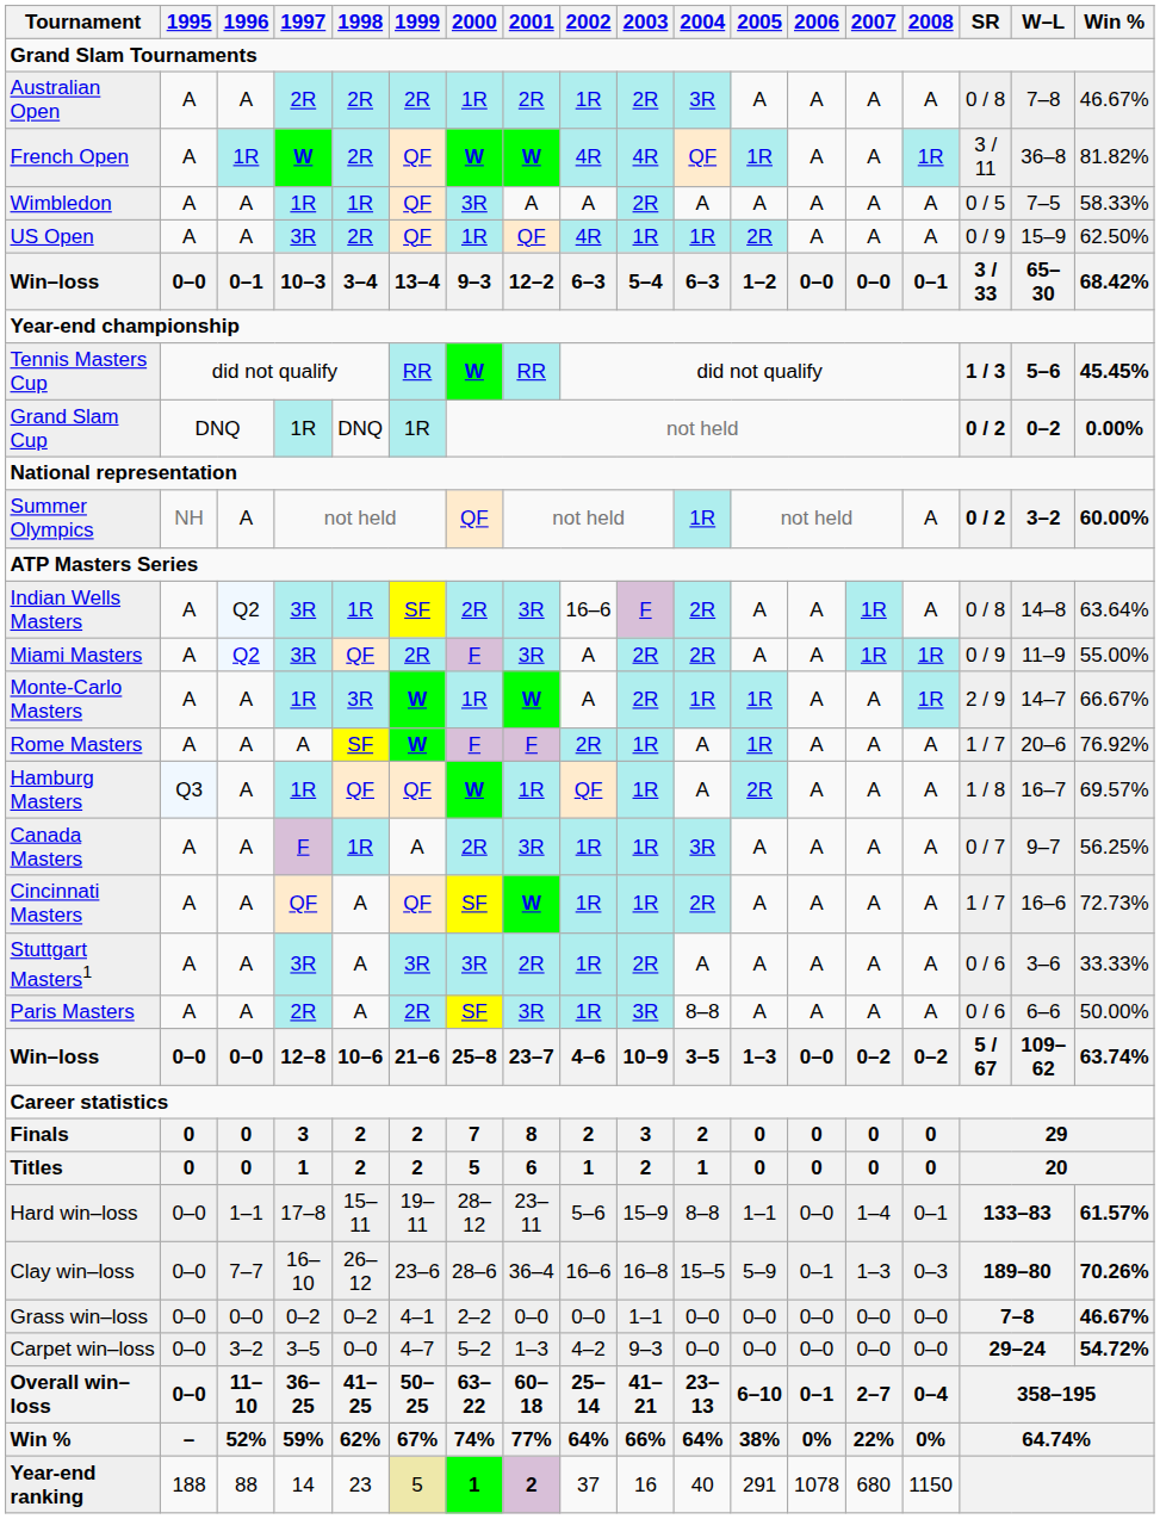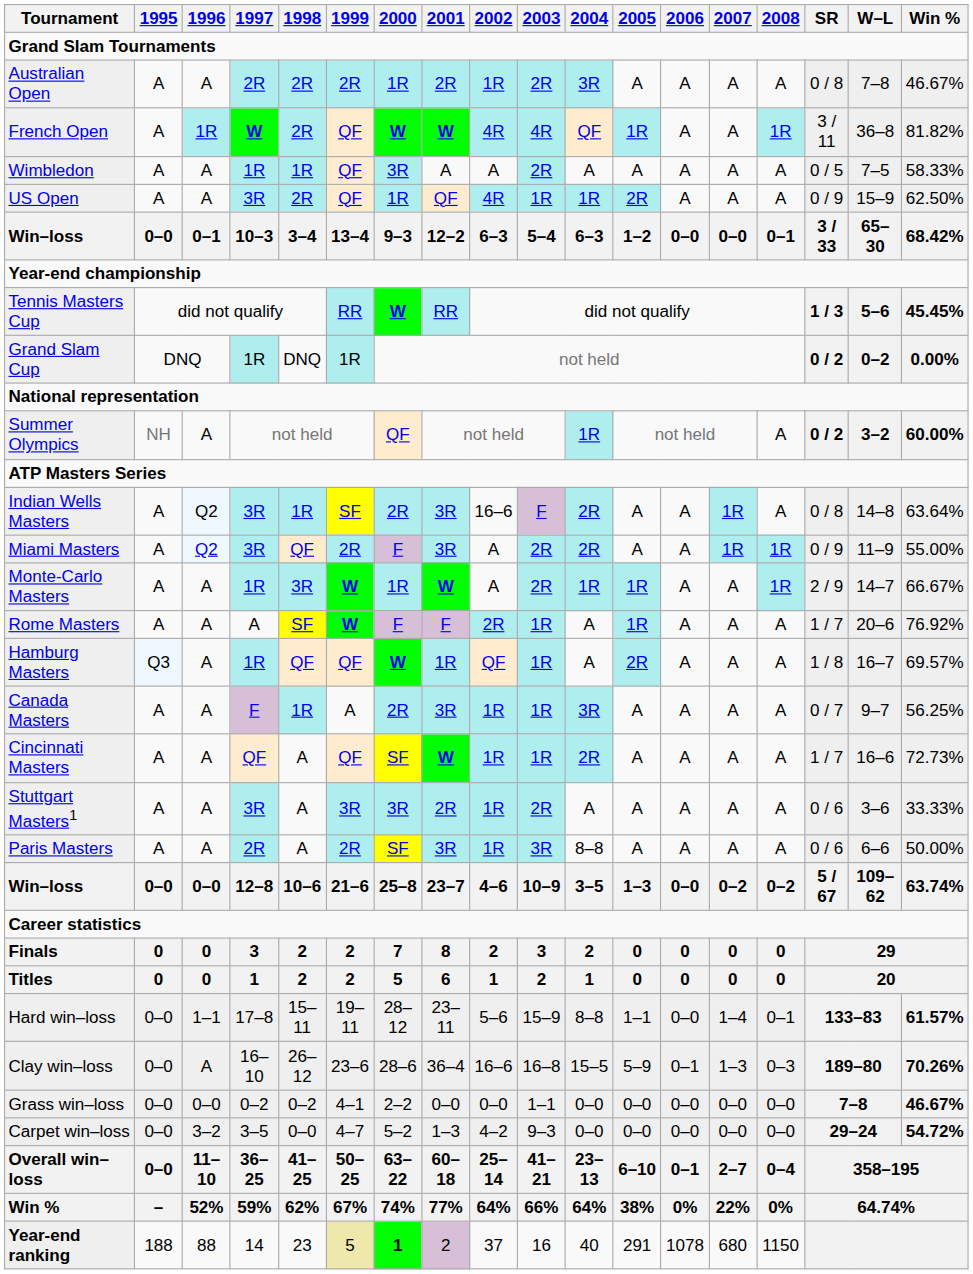Clay win–loss | 1996: 7–7 -> A
Year-end ranking | 2001: bold -> normal
